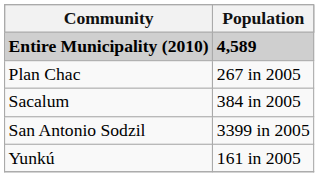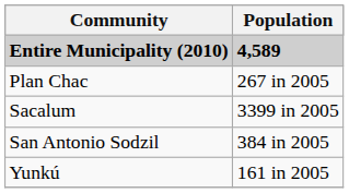Sacalum | Population: 384 in 2005 -> 3399 in 2005
San Antonio Sodzil | Population: 3399 in 2005 -> 384 in 2005
